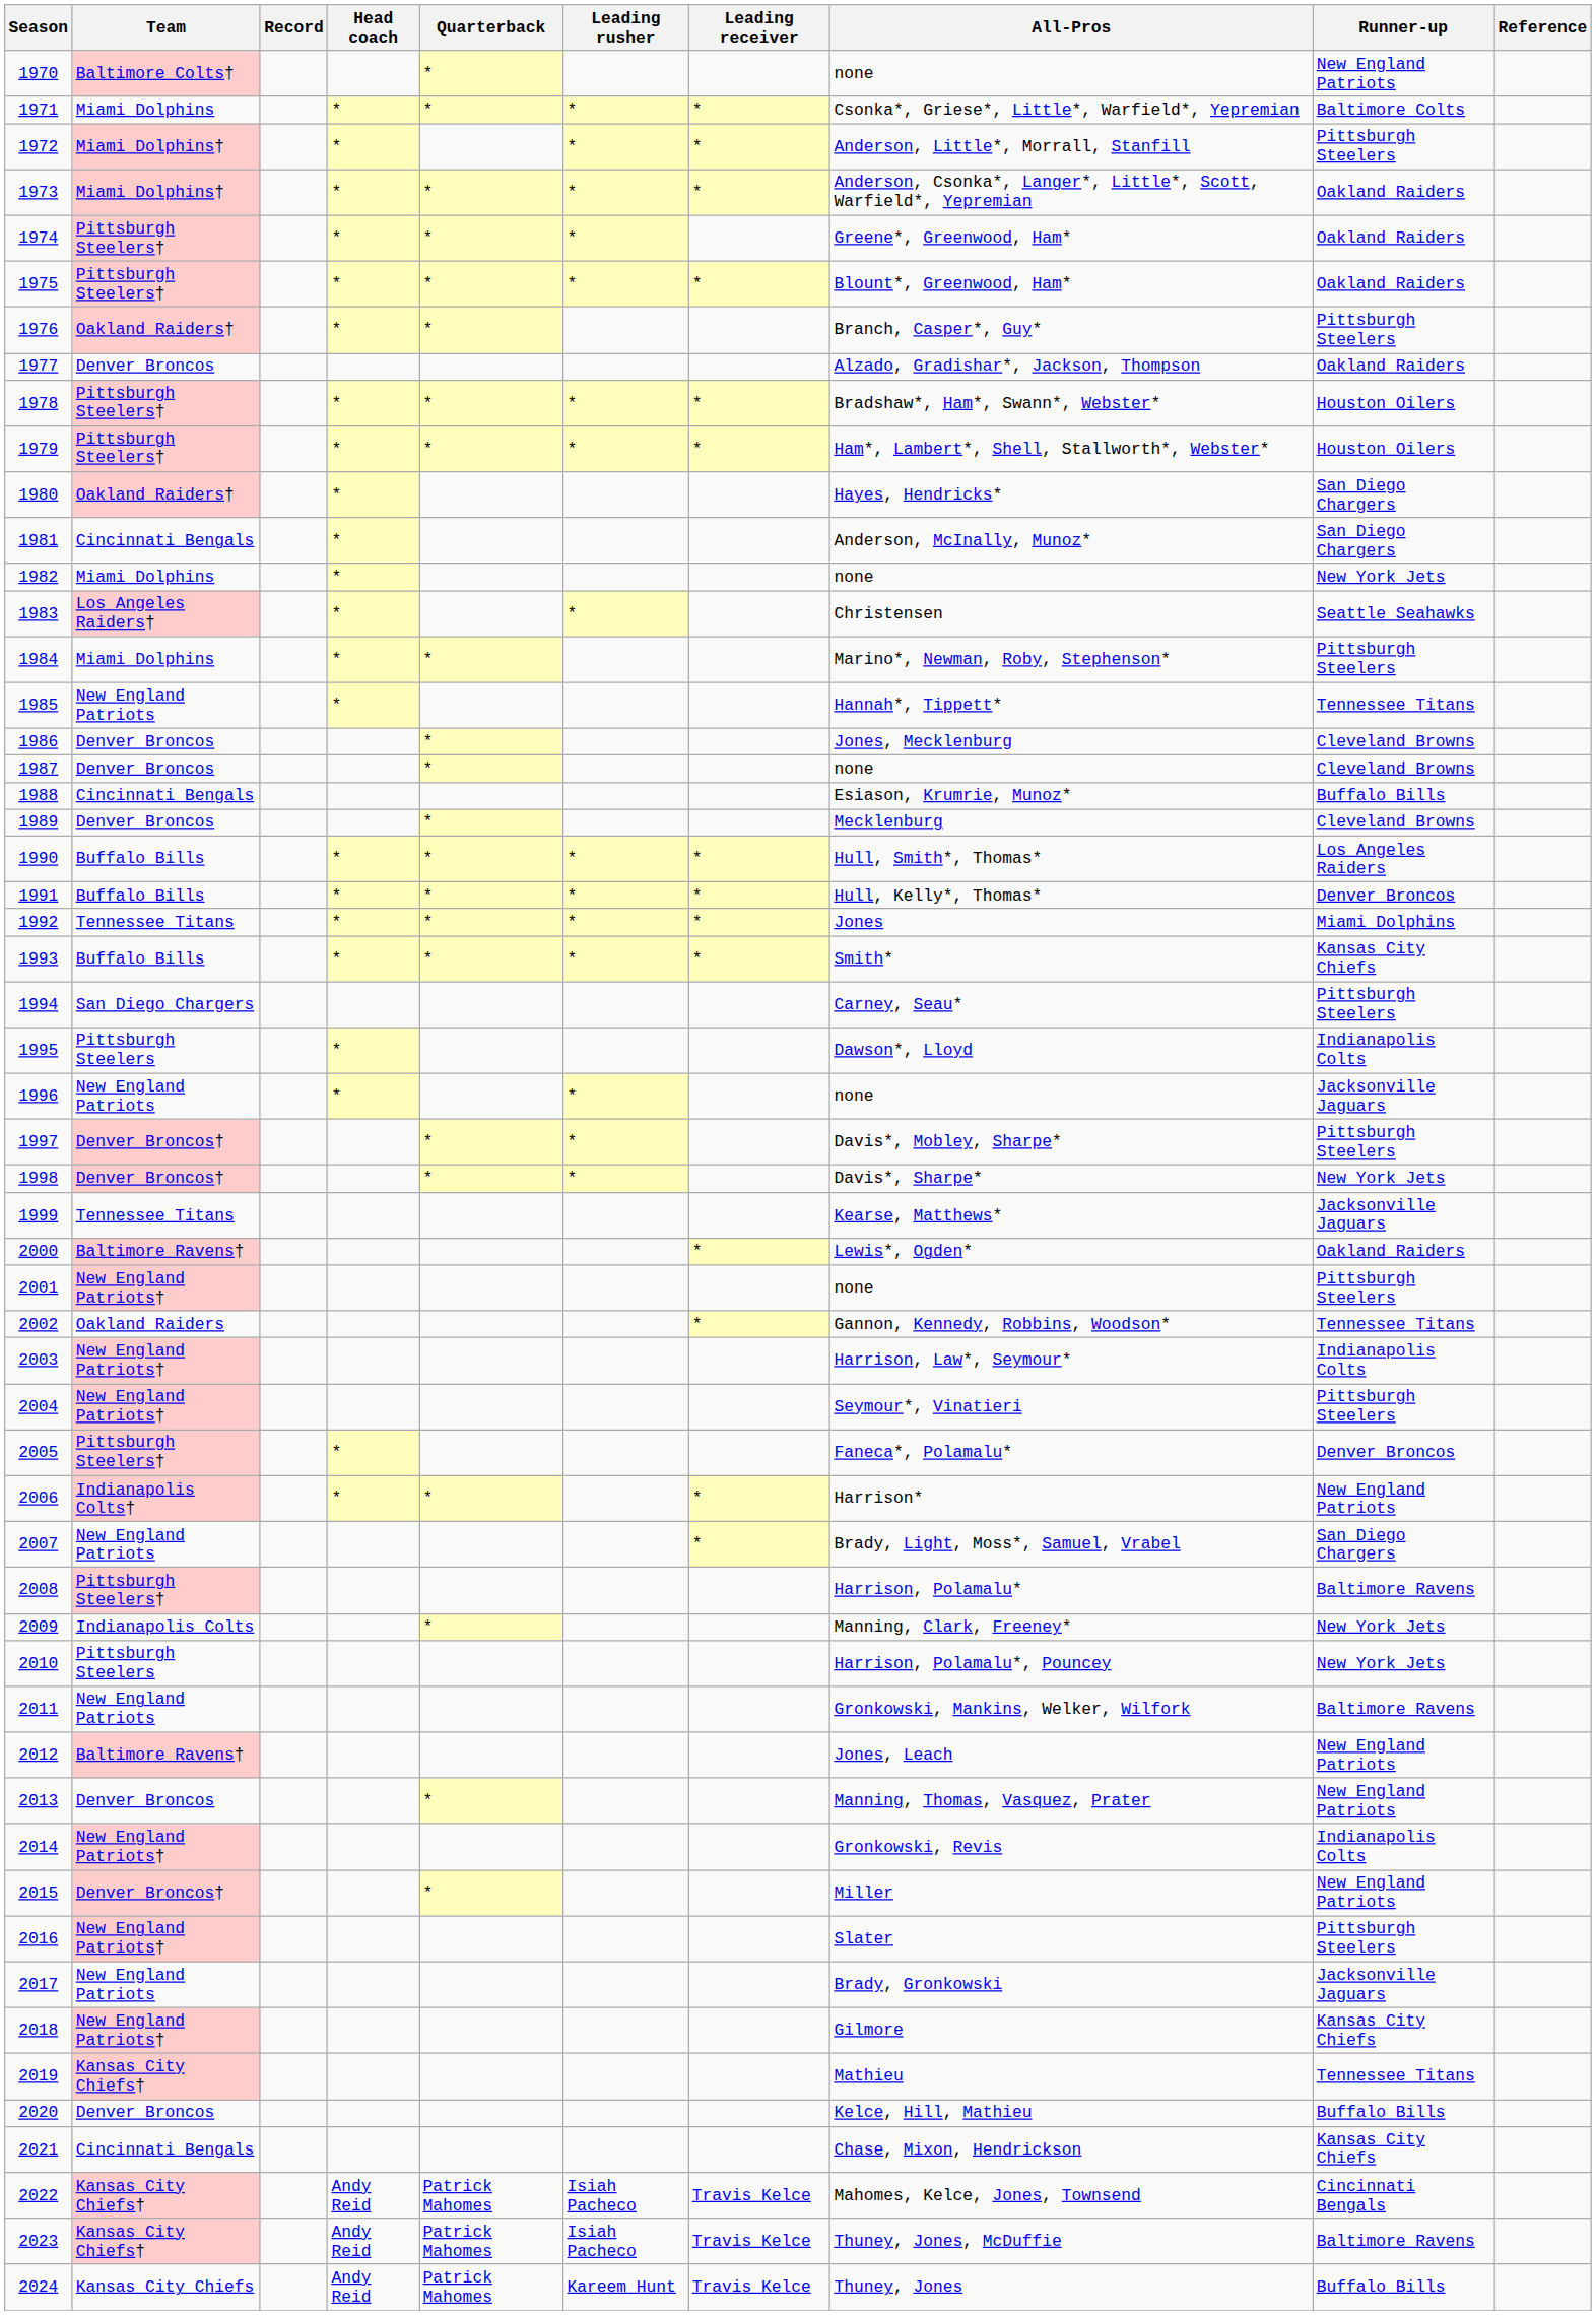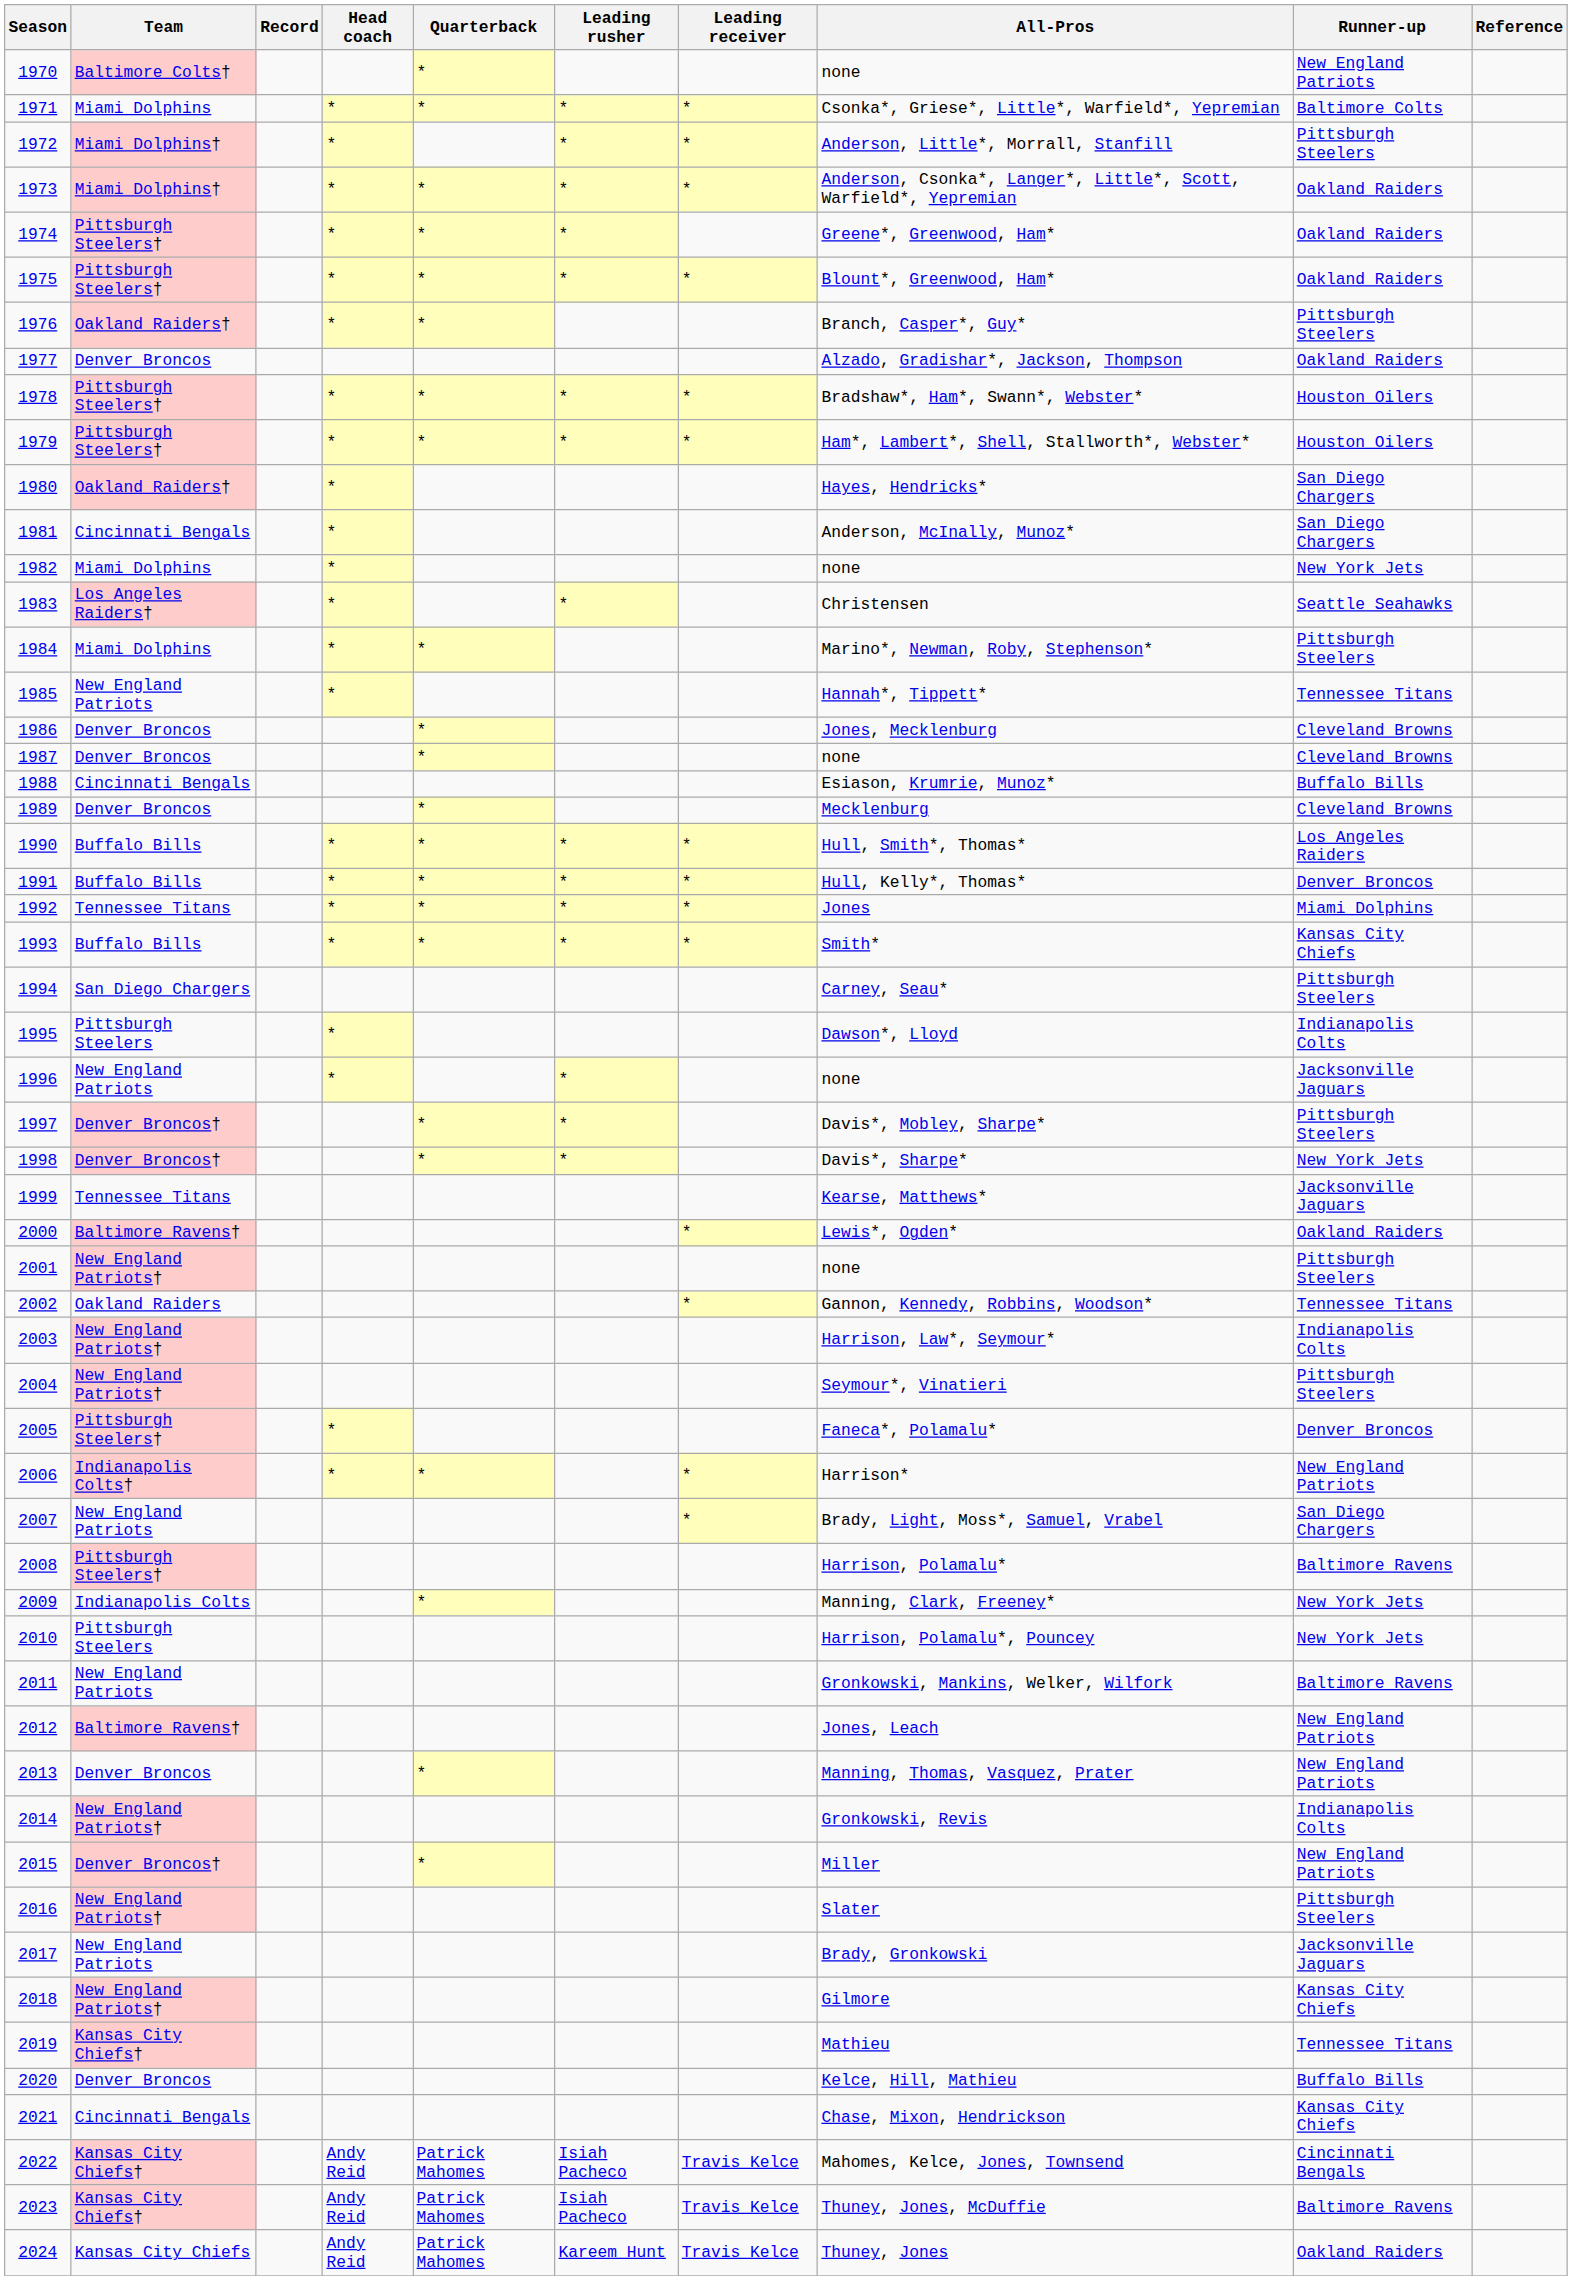2024 | Runner-up: Buffalo Bills -> Oakland Raiders
